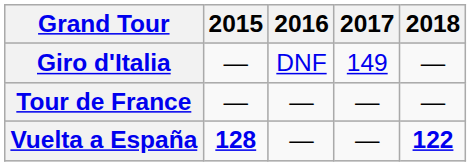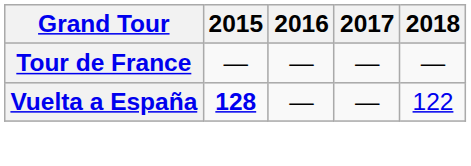- row: Giro d'Italia | — | DNF | 149 | —
Vuelta a España | 2018: bold -> normal
